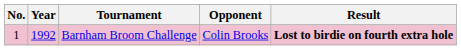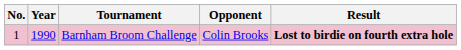Barnham Broom Challenge | Year: 1992 -> 1990
